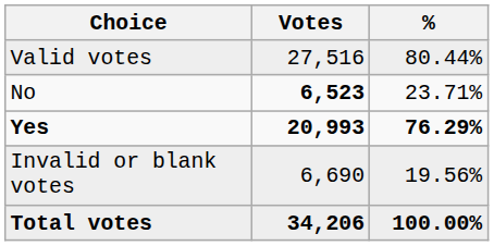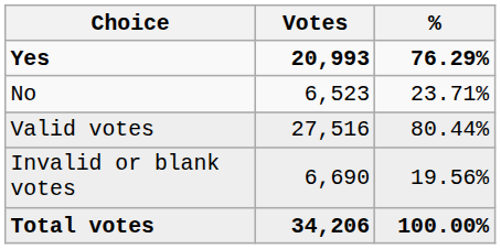rows swapped: Yes <-> Valid votes
No | Votes: bold -> normal
